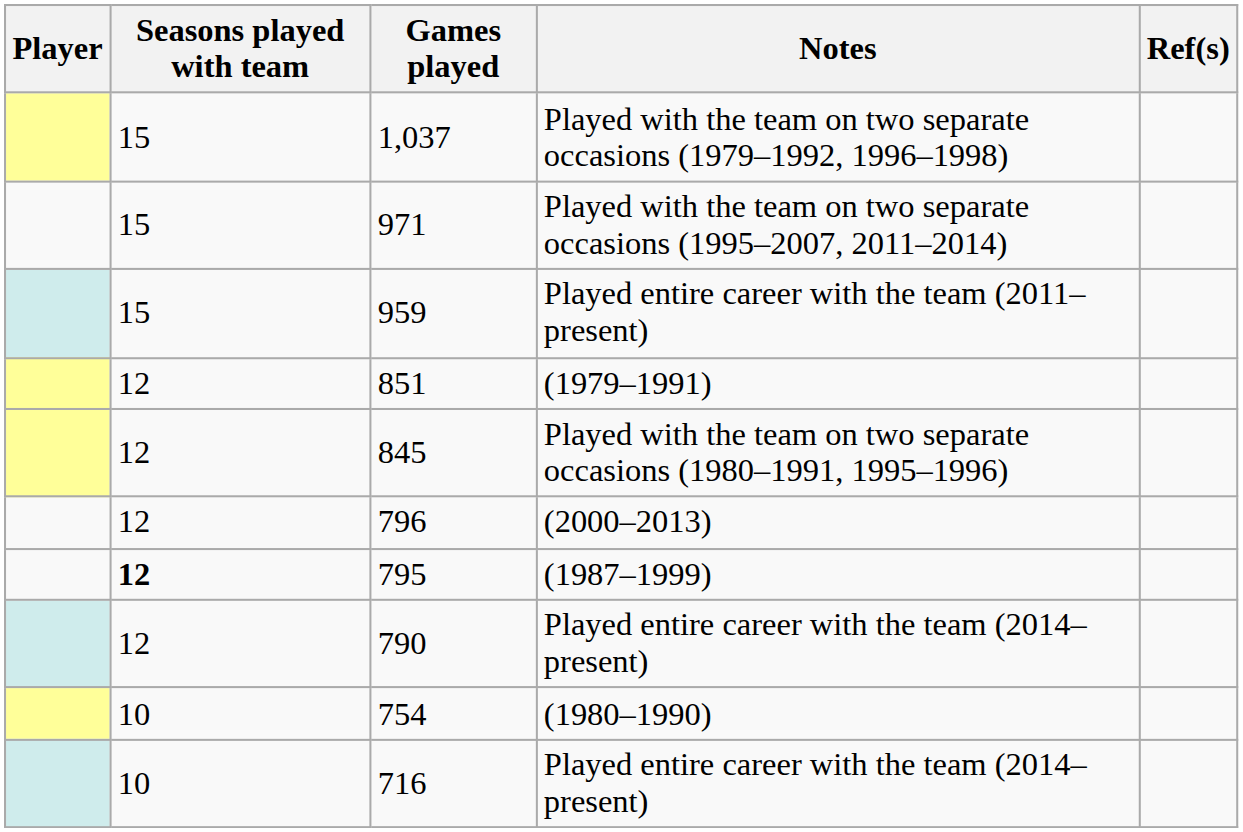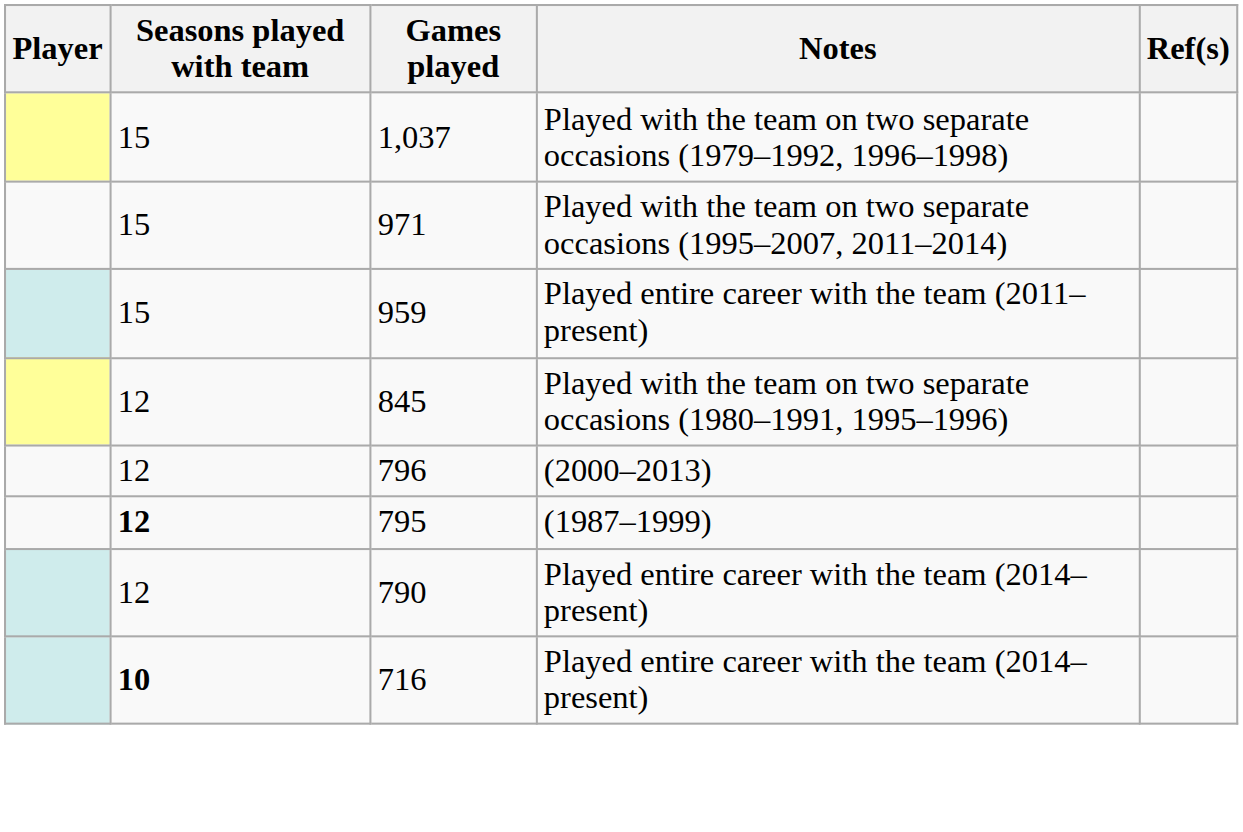- row: 12 | 851 | (1979–1991)
- row: 10 | 754 | (1980–1990)
716 / Played entire career with the team (2014–present) | Seasons played with team: normal -> bold
